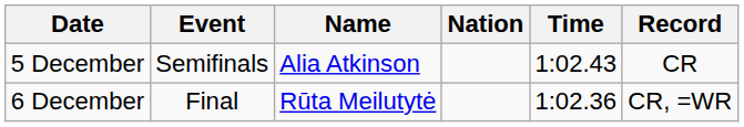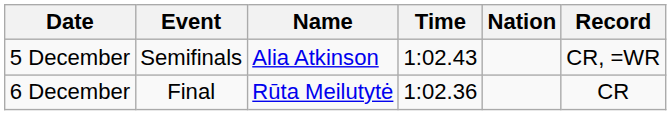columns swapped: Nation <-> Time
5 December | Record: CR -> CR, =WR
6 December | Record: CR, =WR -> CR
